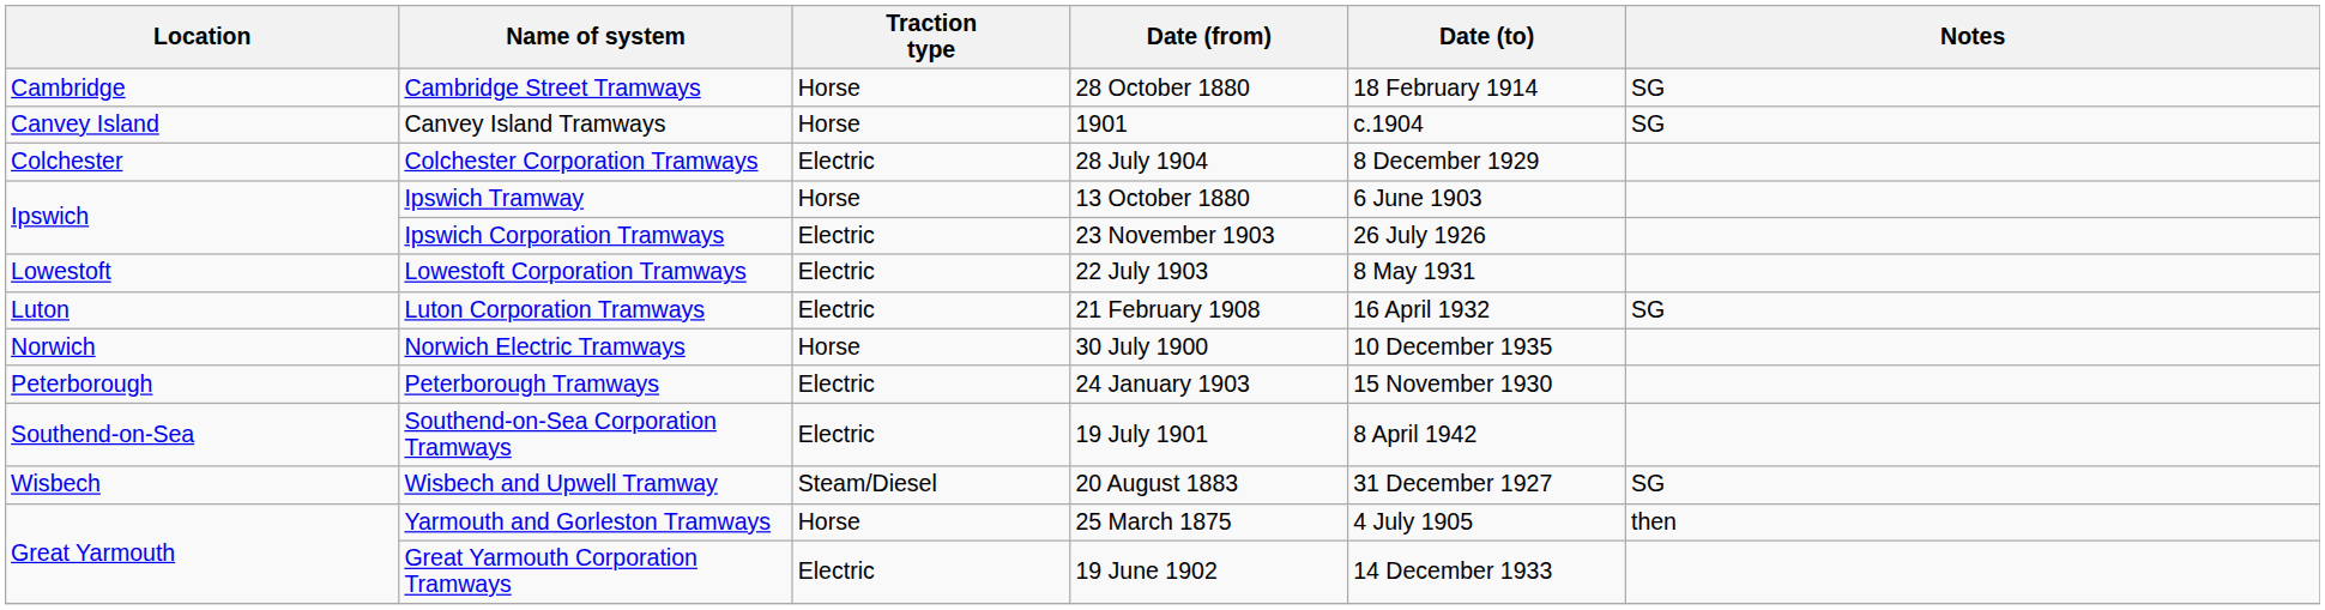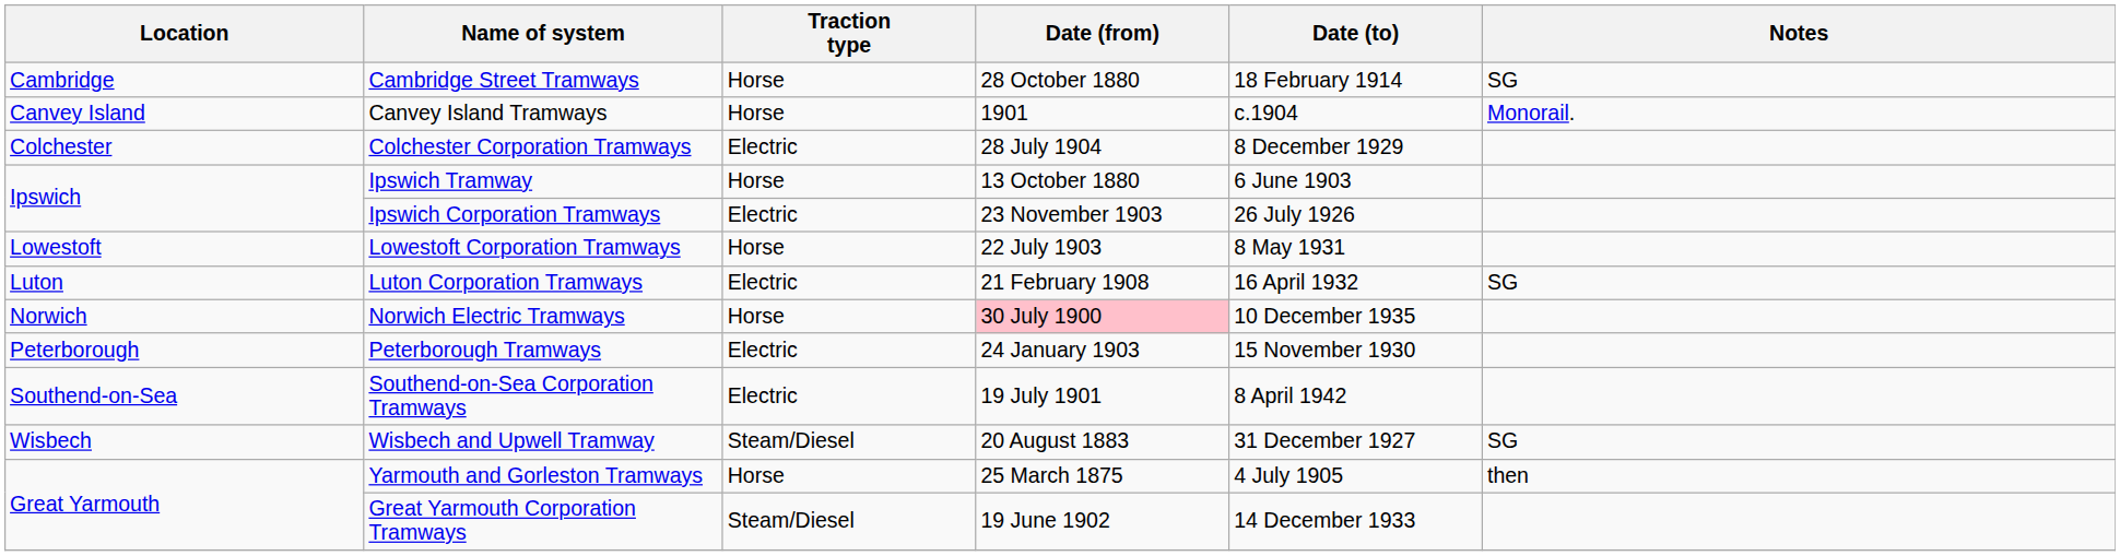Canvey Island Tramways | Notes: SG -> Monorail.
Lowestoft Corporation Tramways | Traction type: Electric -> Horse
Norwich Electric Tramways | Date (from): no background -> pink background
Great Yarmouth Corporation Tramways | Traction type: Electric -> Steam/Diesel
